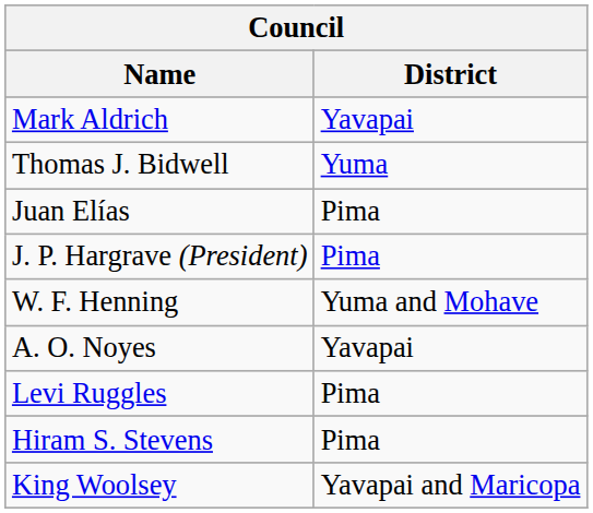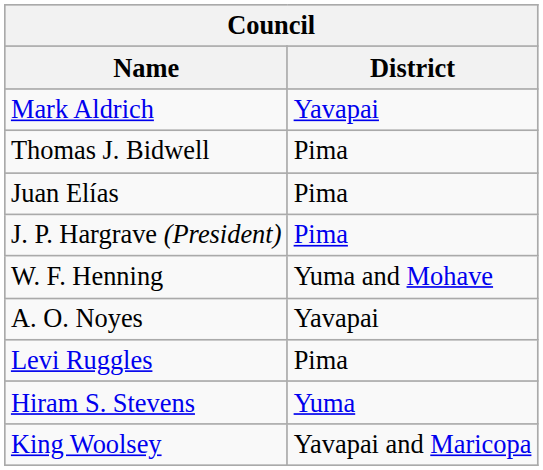Thomas J. Bidwell | District: Yuma -> Pima
Hiram S. Stevens | District: Pima -> Yuma
